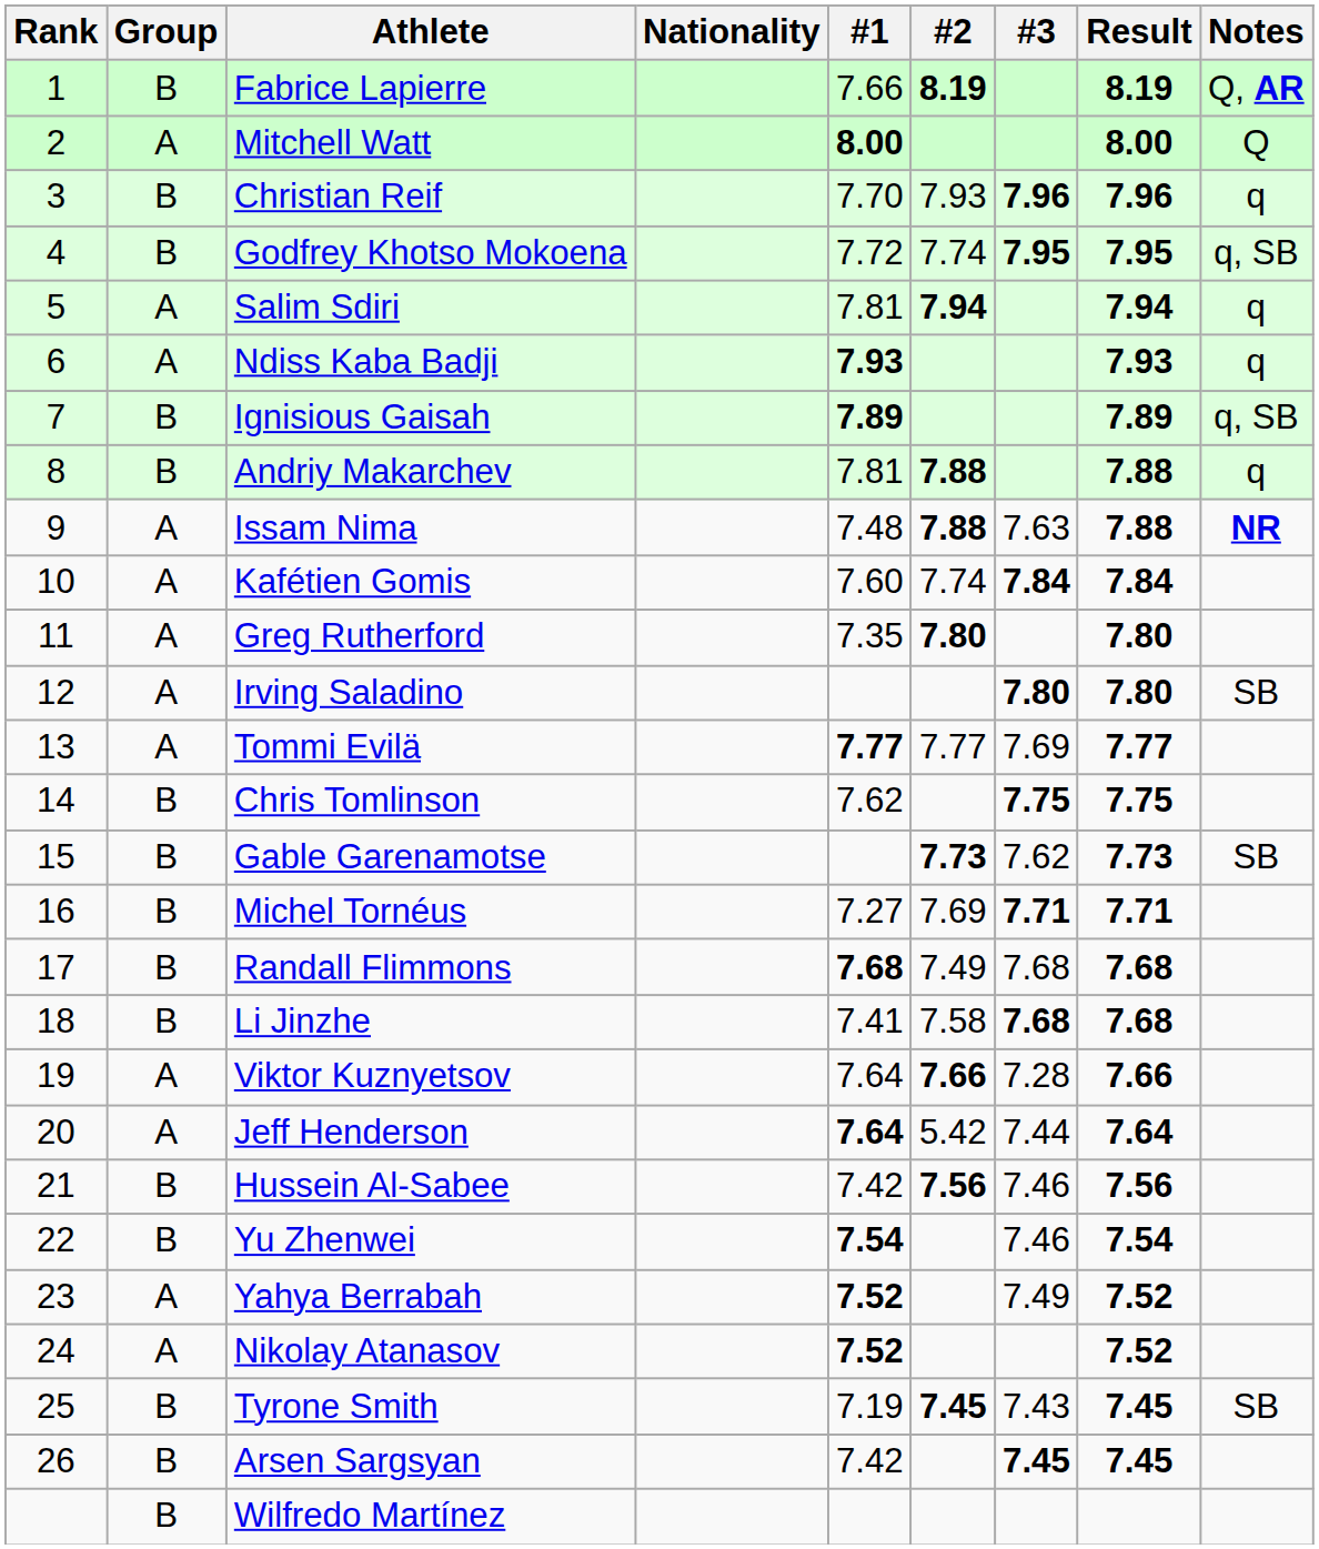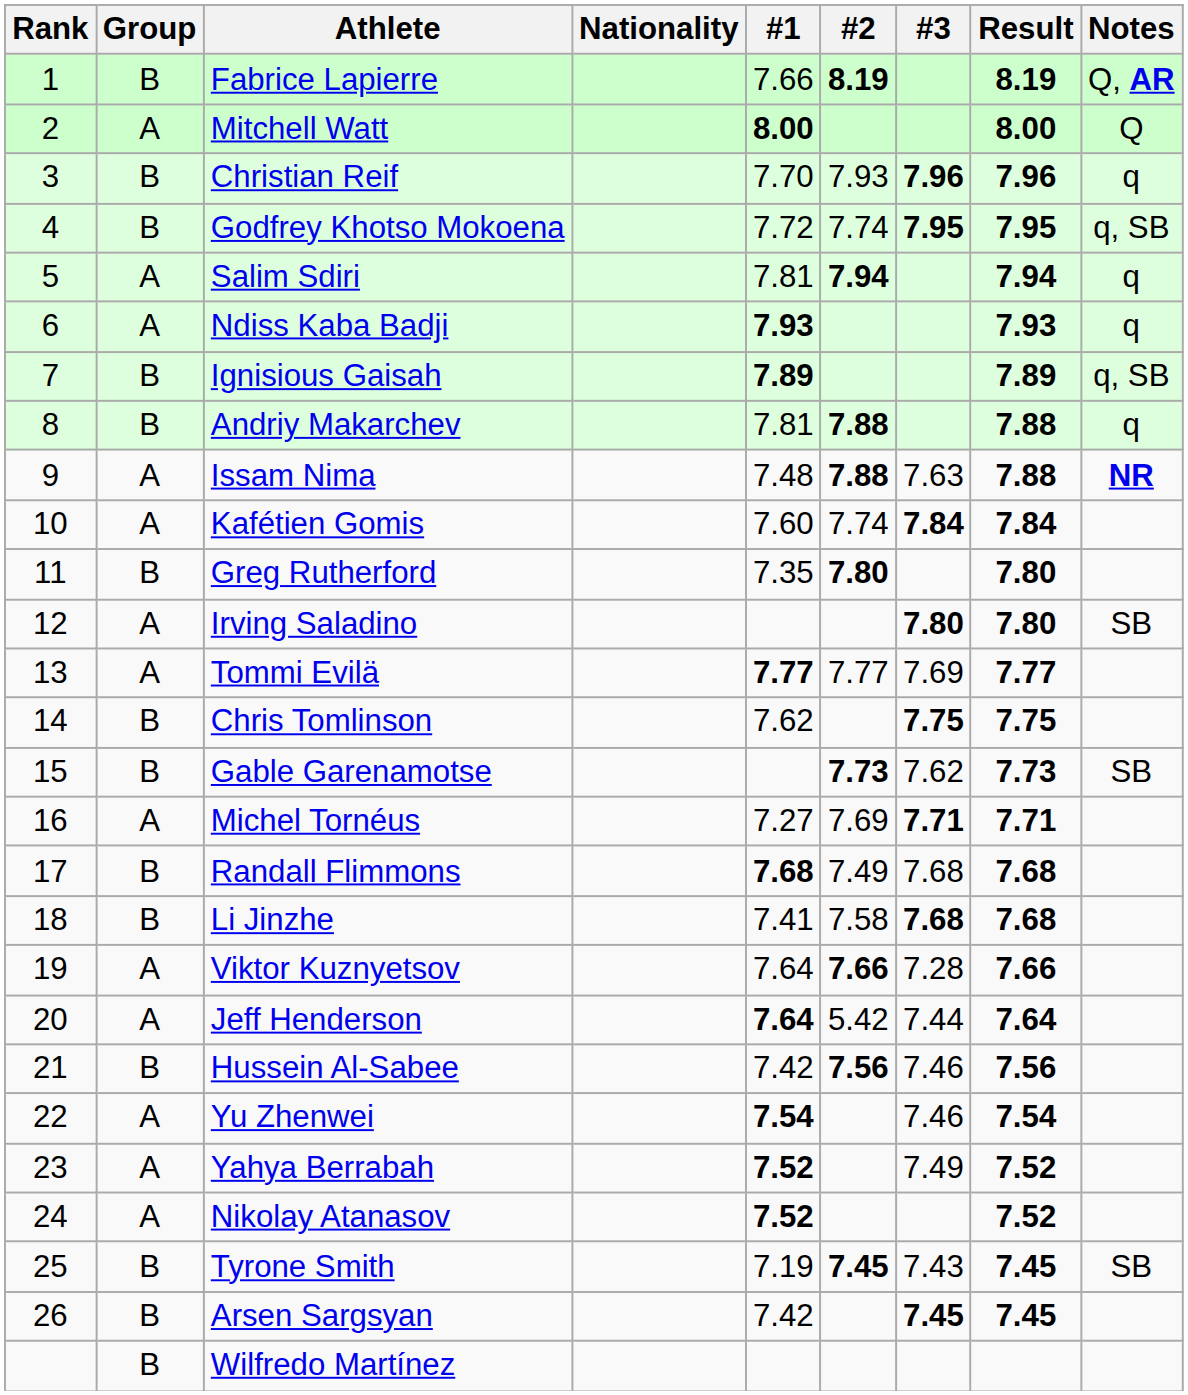Greg Rutherford | Group: A -> B
Michel Tornéus | Group: B -> A
Yu Zhenwei | Group: B -> A
